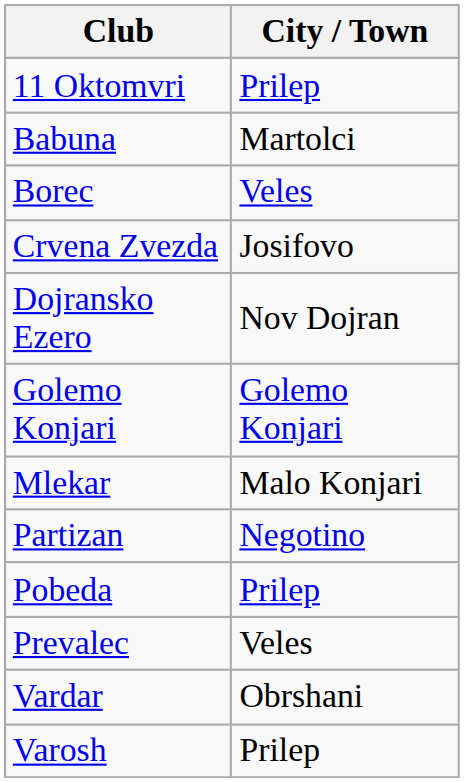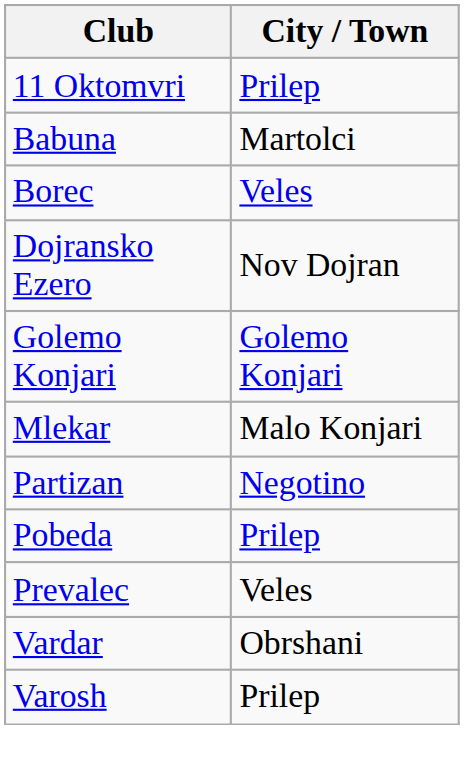- row: Crvena Zvezda | Josifovo
